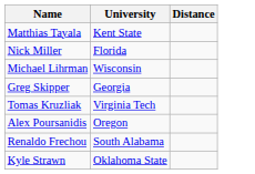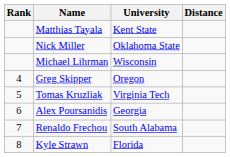+ column: Rank | 4 | 5 | 6 | 7 | 8
Nick Miller | University: Florida -> Oklahoma State
Greg Skipper | University: Georgia -> Oregon
Alex Poursanidis | University: Oregon -> Georgia
Kyle Strawn | University: Oklahoma State -> Florida
